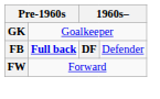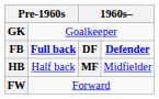FB | column 4: normal -> bold
+ row: HB | Half back | MF | Midfielder
